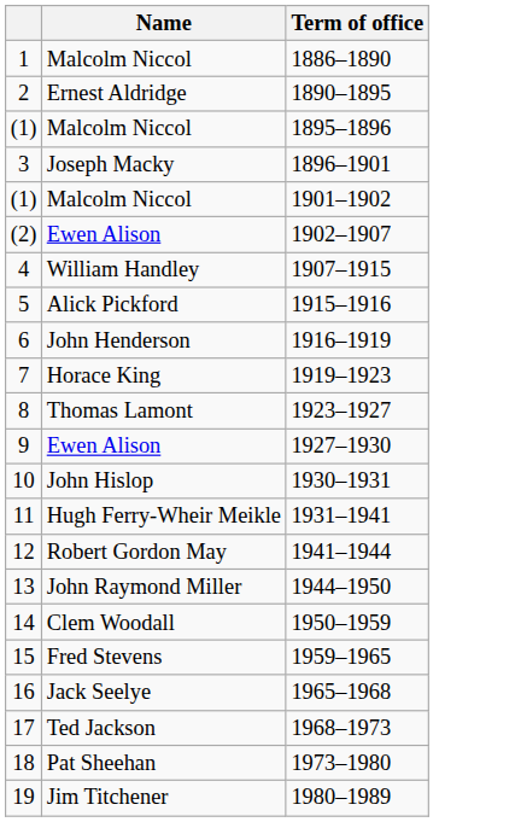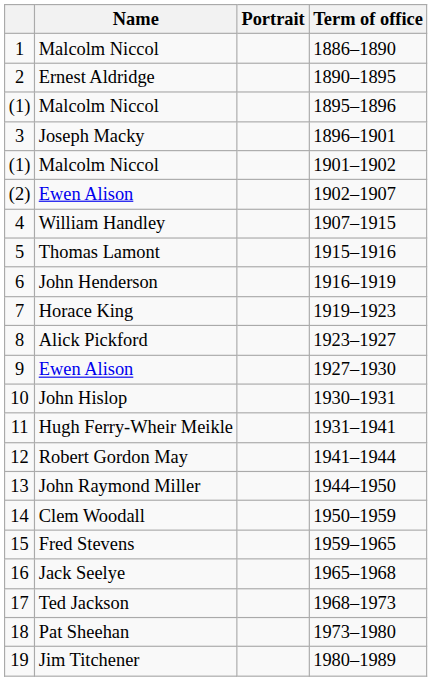+ column: Portrait
1915–1916 | Name: Alick Pickford -> Thomas Lamont
1923–1927 | Name: Thomas Lamont -> Alick Pickford
